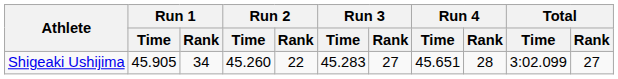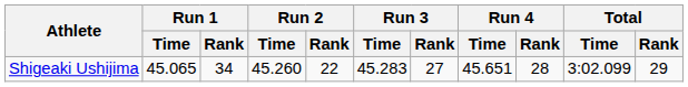Shigeaki Ushijima | Run 1 / Time: 45.905 -> 45.065
Shigeaki Ushijima | Total / Rank: 27 -> 29
